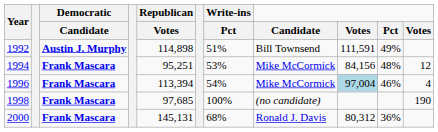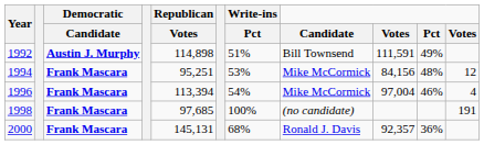1996 | column 9: lightblue background -> no background
1998 | column 11: 190 -> 191
2000 | column 9: 80,312 -> 92,357
